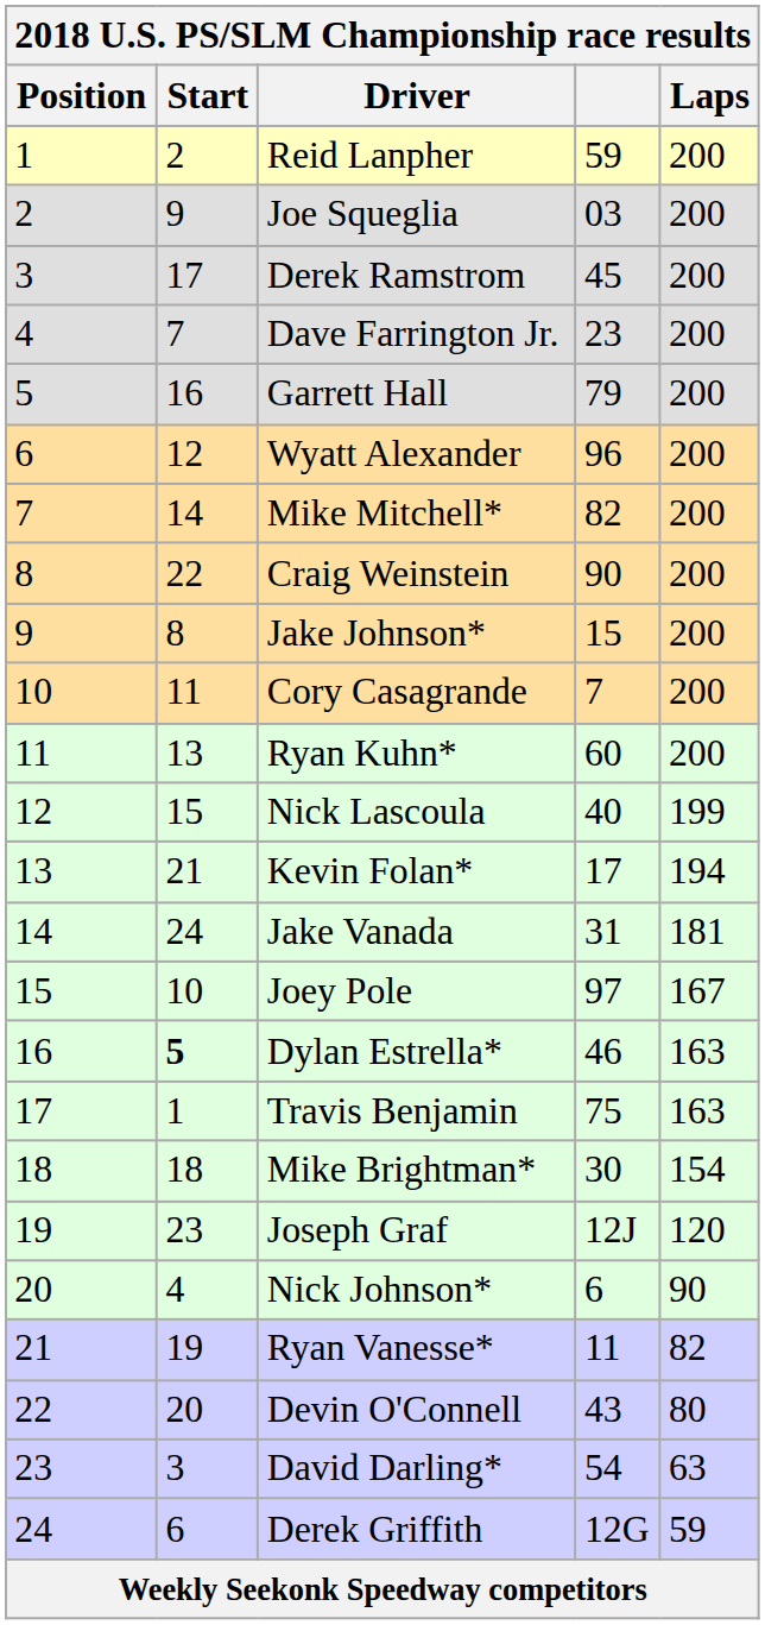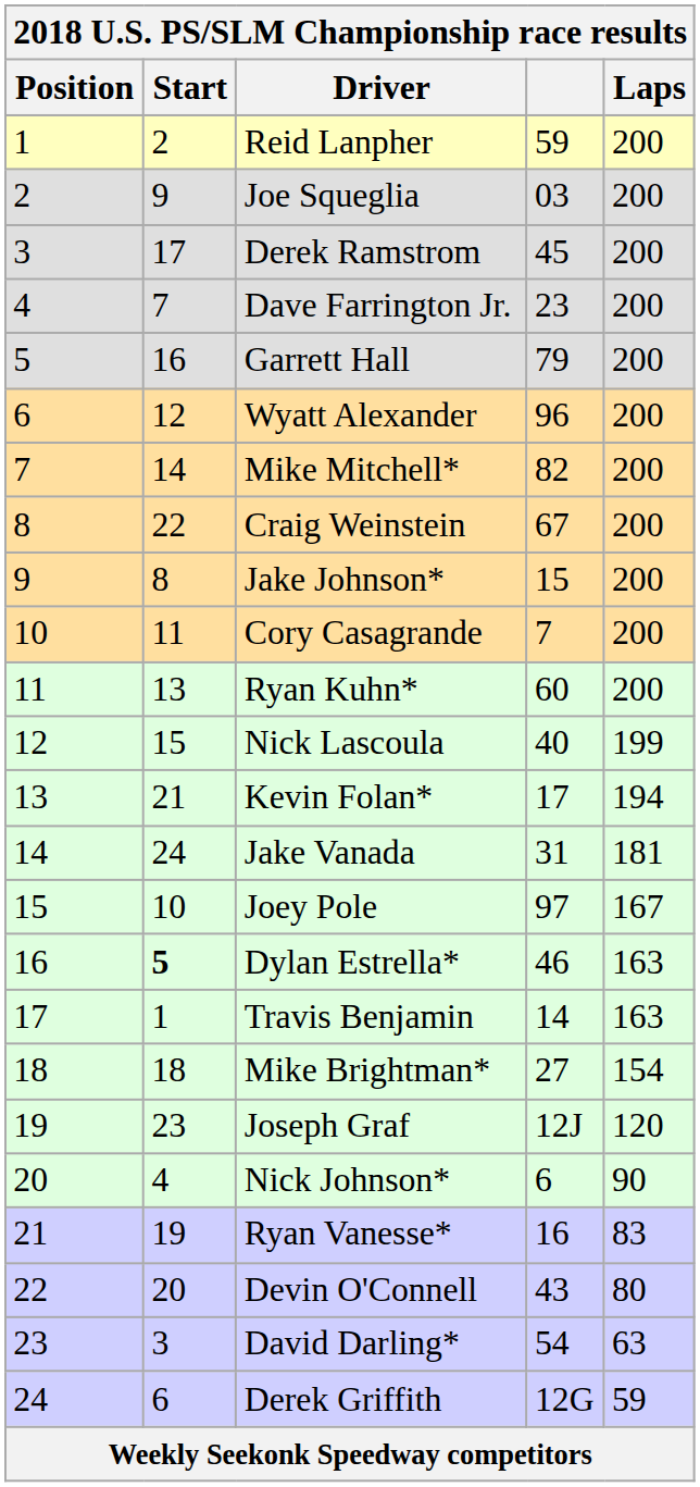Craig Weinstein | column 4: 90 -> 67
Travis Benjamin | column 4: 75 -> 14
Mike Brightman* | column 4: 30 -> 27
Ryan Vanesse* | column 4: 11 -> 16
Ryan Vanesse* | Laps: 82 -> 83
